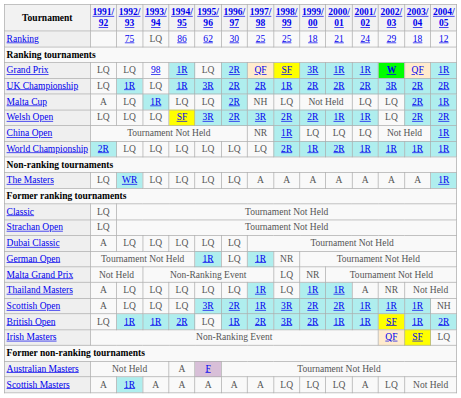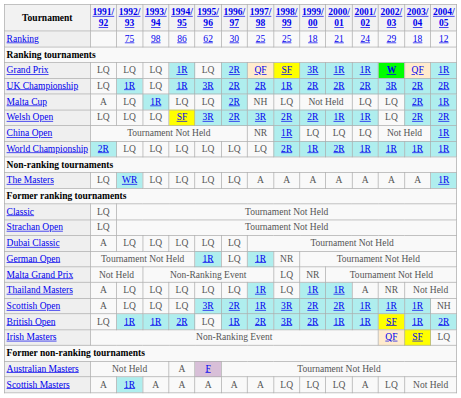Ranking | 1993/ 94: LQ -> 98
Grand Prix | 1993/ 94: 98 -> LQ
